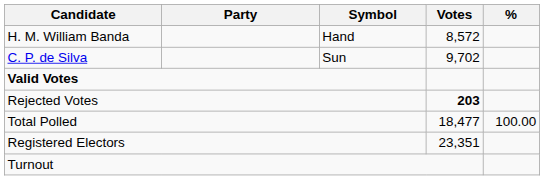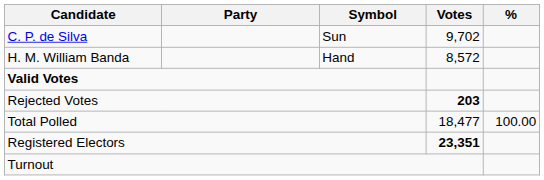rows swapped: C. P. de Silva <-> H. M. William Banda
Registered Electors | Votes: normal -> bold
